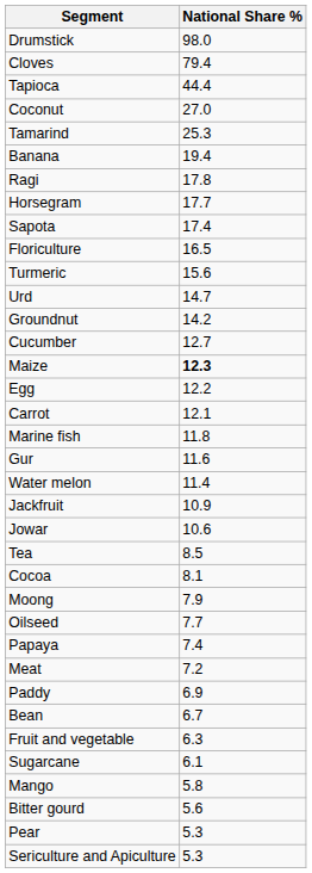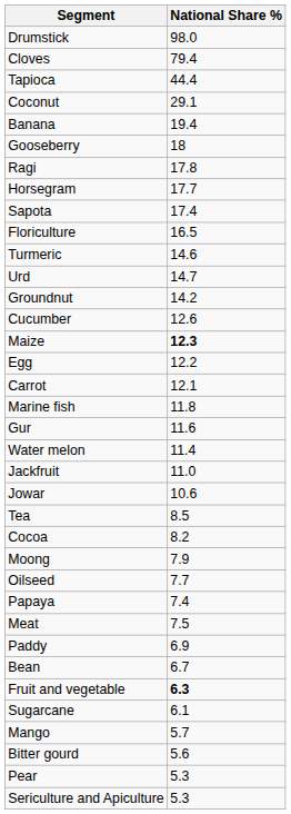Coconut | National Share %: 27.0 -> 29.1
- row: Tamarind | 25.3
+ row: Gooseberry | 18
Turmeric | National Share %: 15.6 -> 14.6
Cucumber | National Share %: 12.7 -> 12.6
Jackfruit | National Share %: 10.9 -> 11.0
Cocoa | National Share %: 8.1 -> 8.2
Meat | National Share %: 7.2 -> 7.5
Fruit and vegetable | National Share %: normal -> bold
Mango | National Share %: 5.8 -> 5.7
